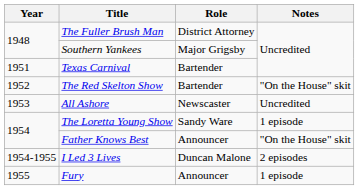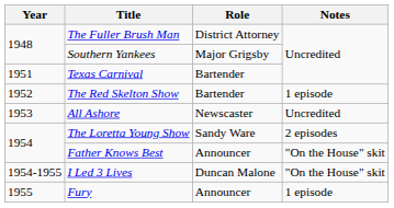The Red Skelton Show | Notes: "On the House" skit -> 1 episode
The Loretta Young Show | Notes: 1 episode -> 2 episodes
I Led 3 Lives | Notes: 2 episodes -> "On the House" skit
